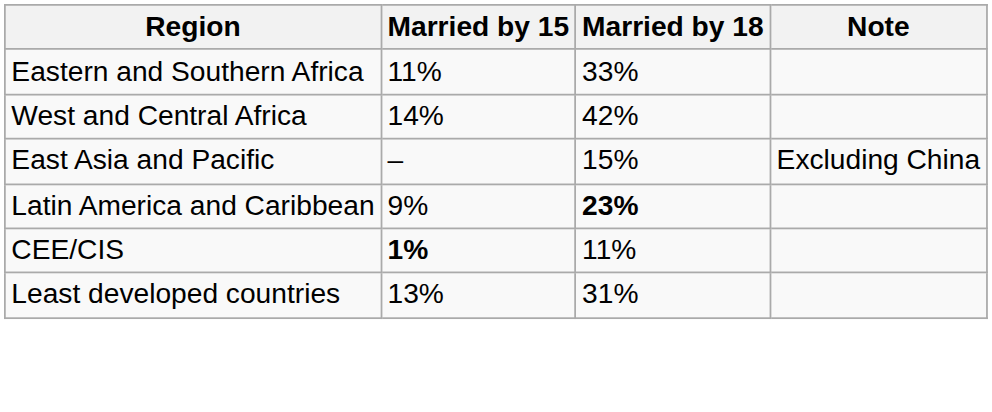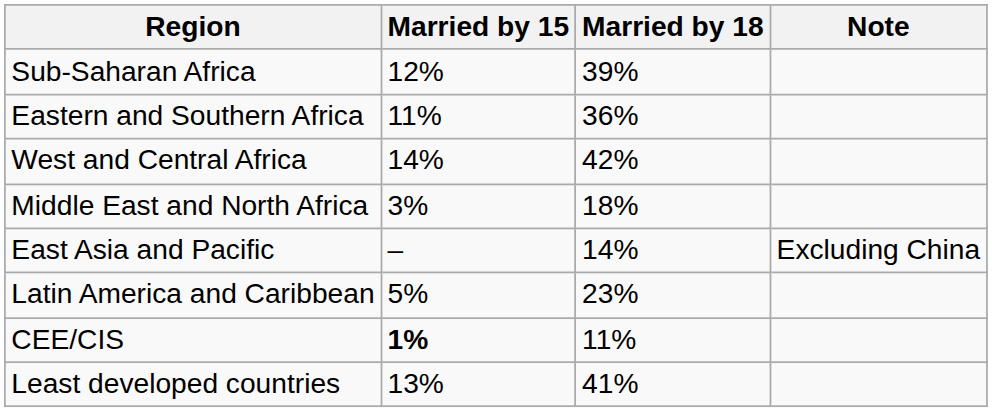+ row: Sub-Saharan Africa | 12% | 39%
Eastern and Southern Africa | Married by 18: 33% -> 36%
+ row: Middle East and North Africa | 3% | 18%
East Asia and Pacific | Married by 18: 15% -> 14%
Latin America and Caribbean | Married by 15: 9% -> 5%
Latin America and Caribbean | Married by 18: bold -> normal
Least developed countries | Married by 18: 31% -> 41%
